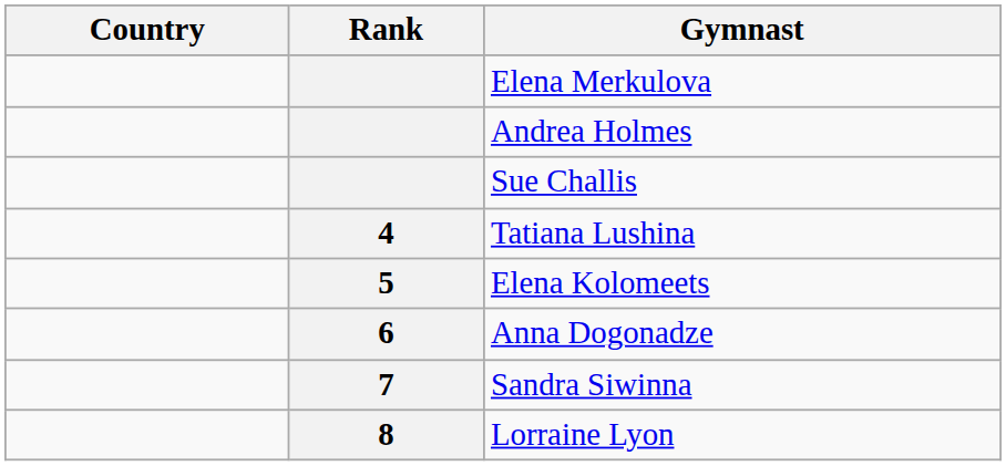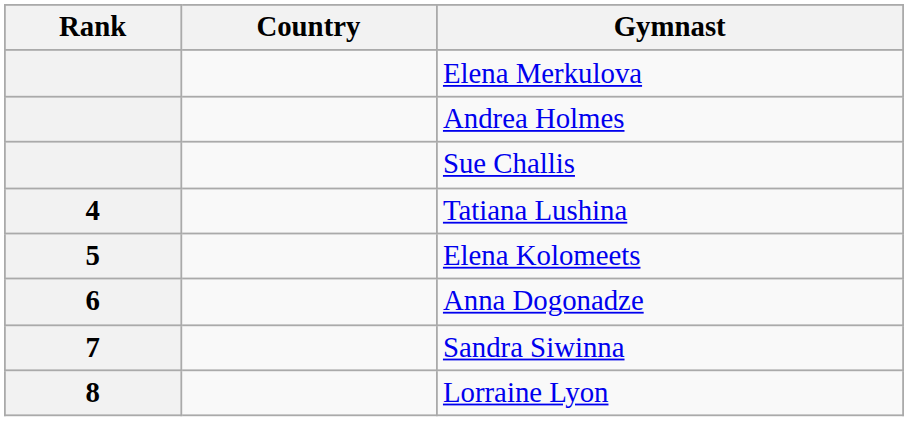columns swapped: Rank <-> Country
